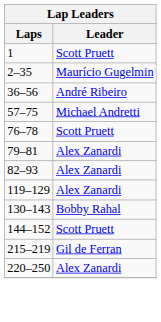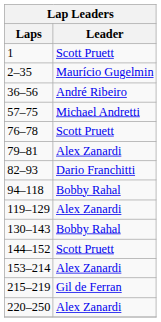82–93 | Leader: Alex Zanardi -> Dario Franchitti
+ row: 94–118 | Bobby Rahal
+ row: 153–214 | Alex Zanardi
